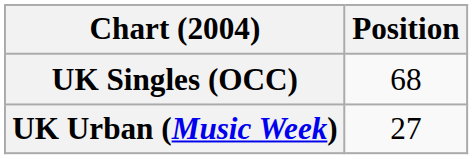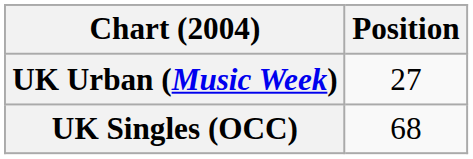rows swapped: UK Singles (OCC) <-> UK Urban (Music Week)
